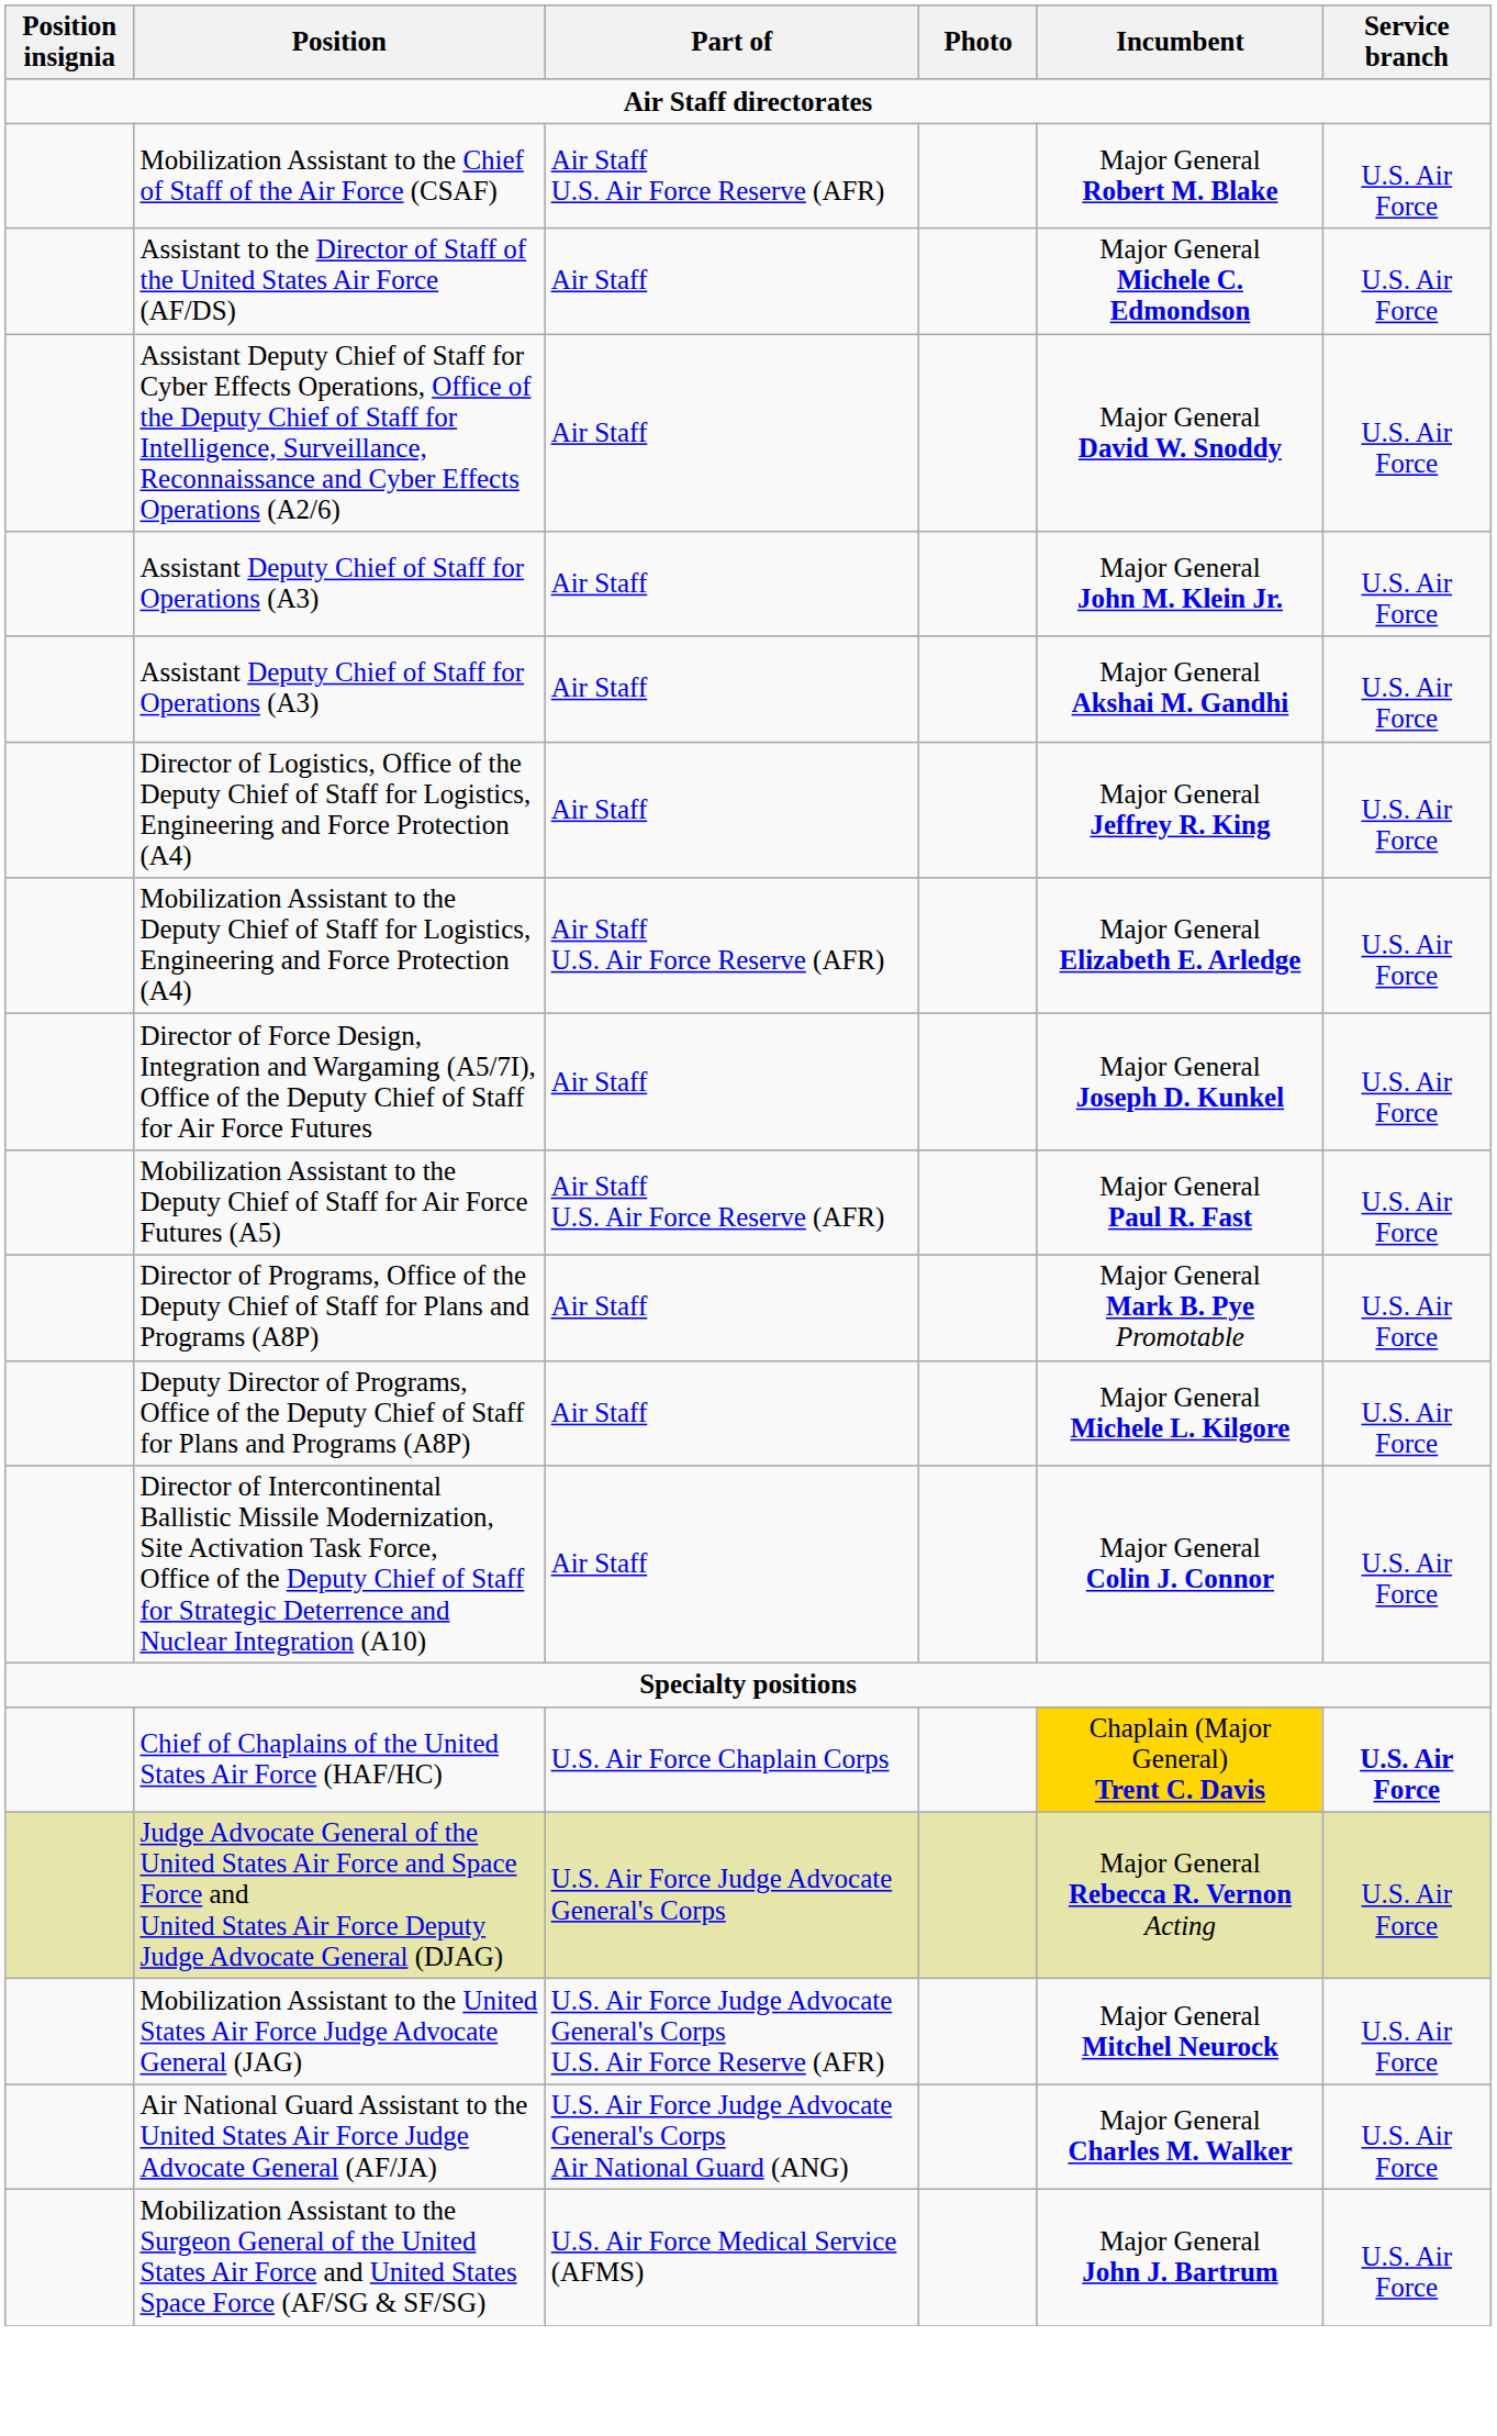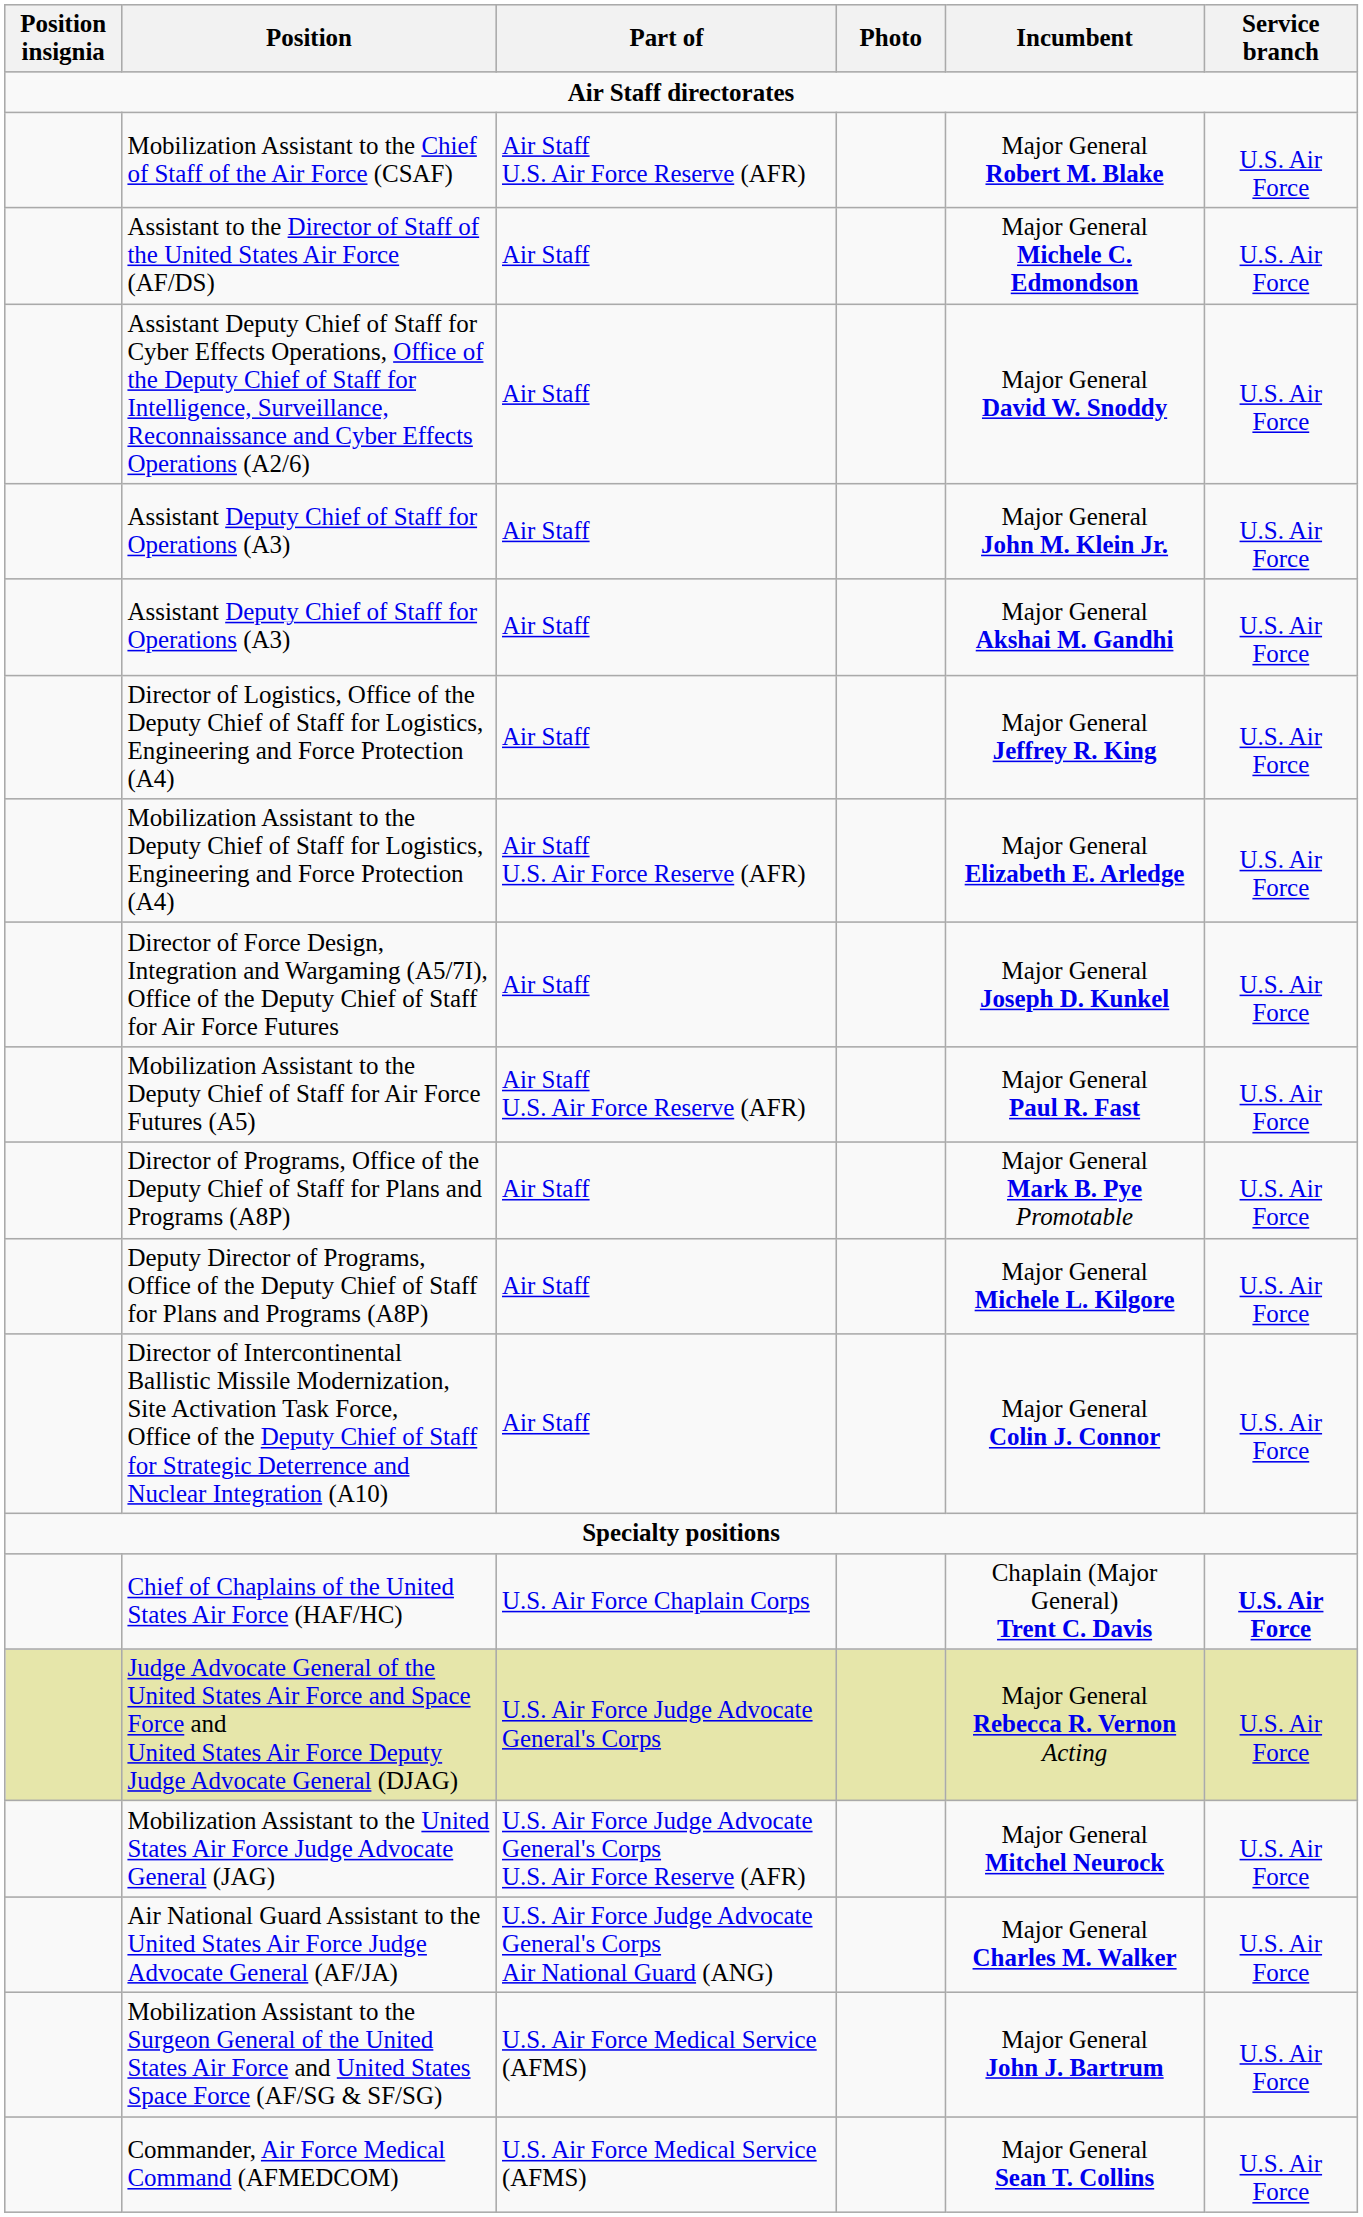Chief of Chaplains of the United States Air Force (HAF/HC) | Incumbent: gold background -> no background
+ row: Commander, Air Force Medical Command (AFMEDCOM) | U.S. Air Force Medical Service (AFMS) | Major General Sean T. Collins | U.S. Air Force
